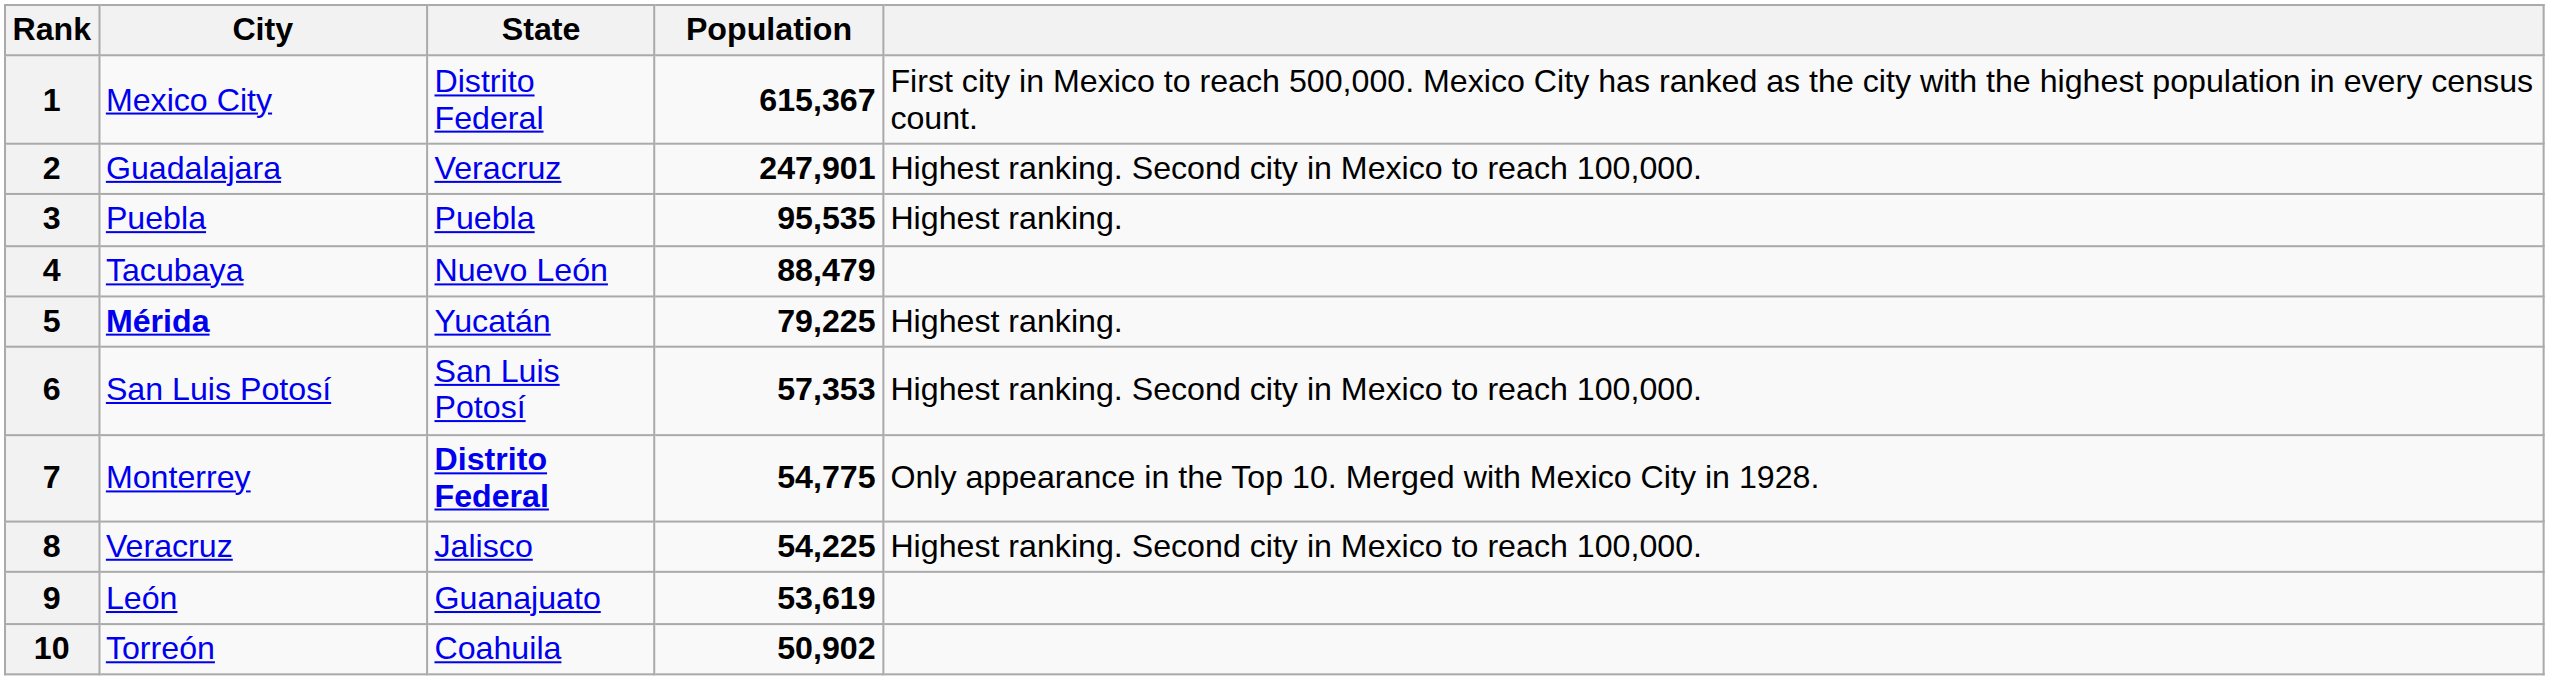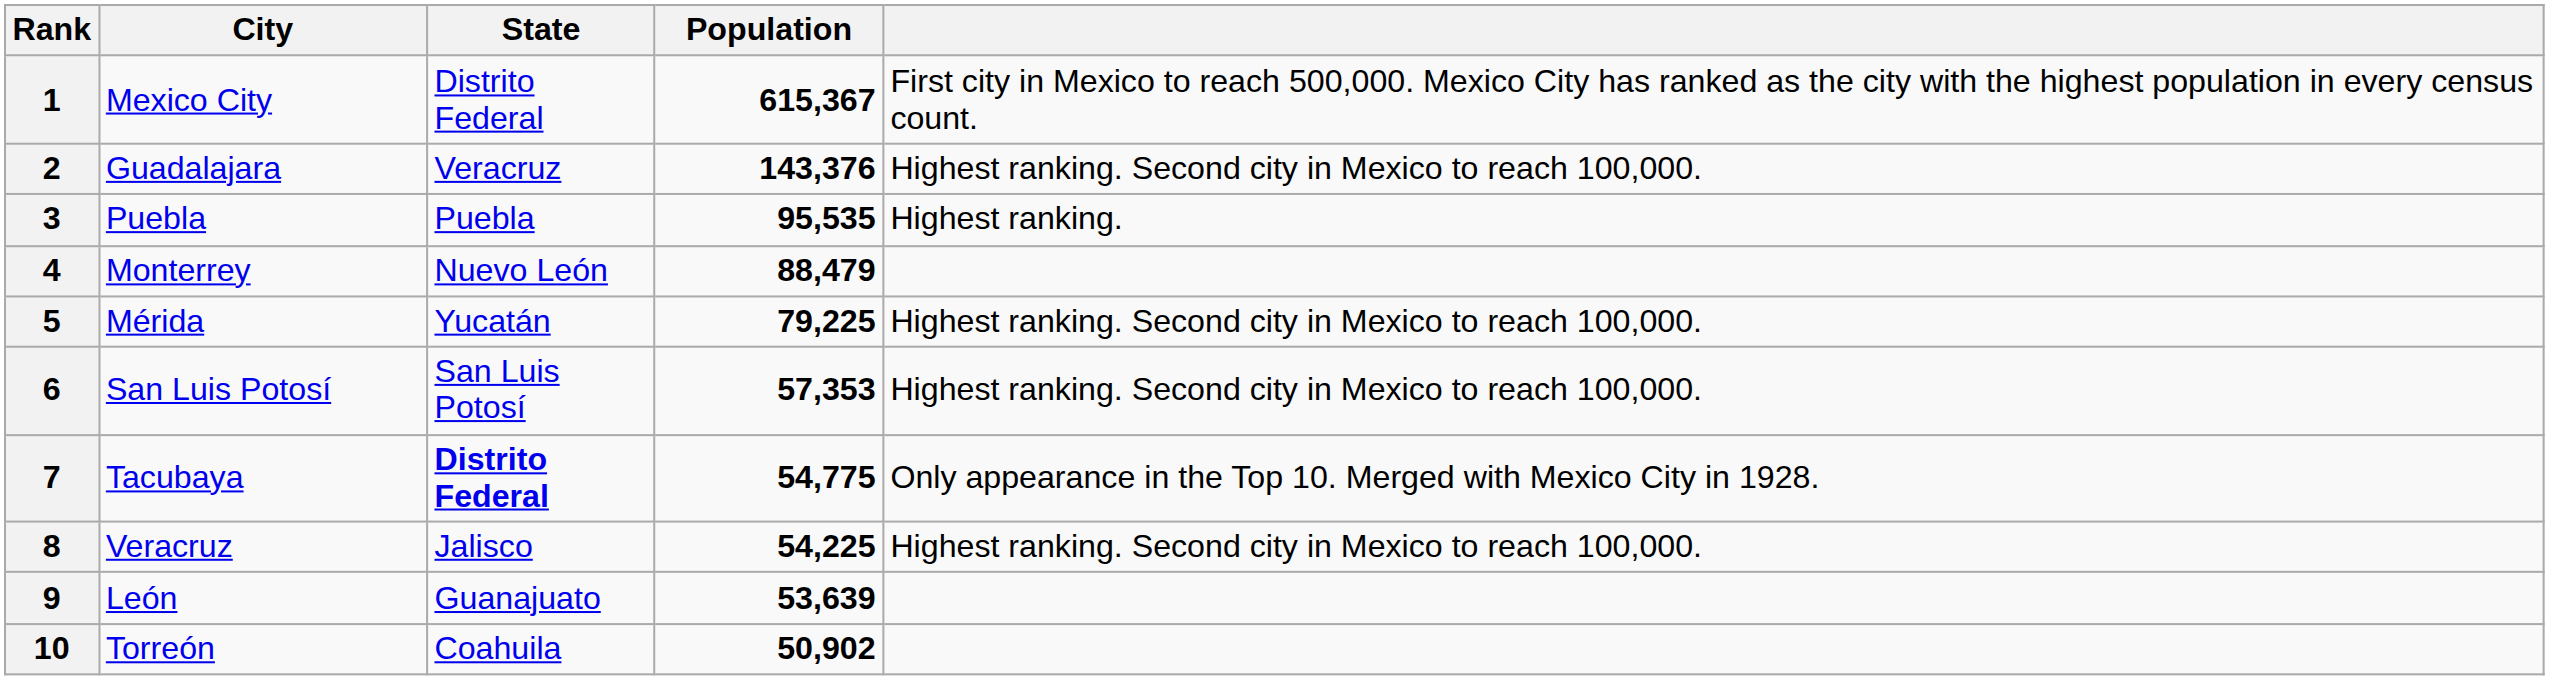2 | Population: 247,901 -> 143,376
4 | City: Tacubaya -> Monterrey
5 | City: bold -> normal
5 | column 5: Highest ranking. -> Highest ranking. Second city in Mexico to reach 100,000.
7 | City: Monterrey -> Tacubaya
9 | Population: 53,619 -> 53,639
